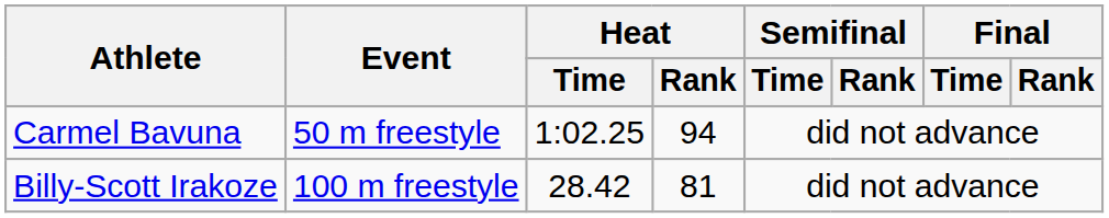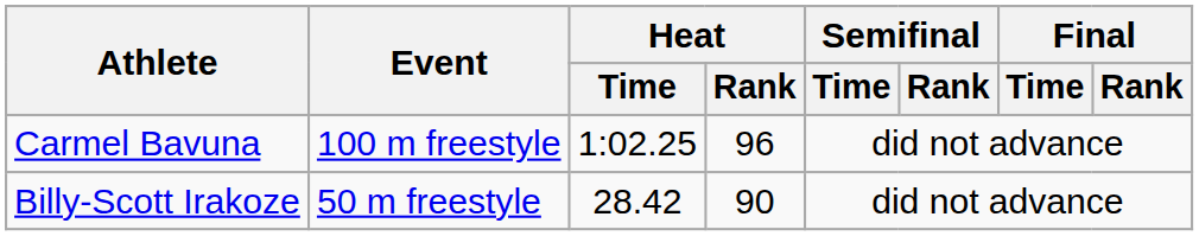Carmel Bavuna | Event: 50 m freestyle -> 100 m freestyle
Carmel Bavuna | Heat / Rank: 94 -> 96
Billy-Scott Irakoze | Event: 100 m freestyle -> 50 m freestyle
Billy-Scott Irakoze | Heat / Rank: 81 -> 90
